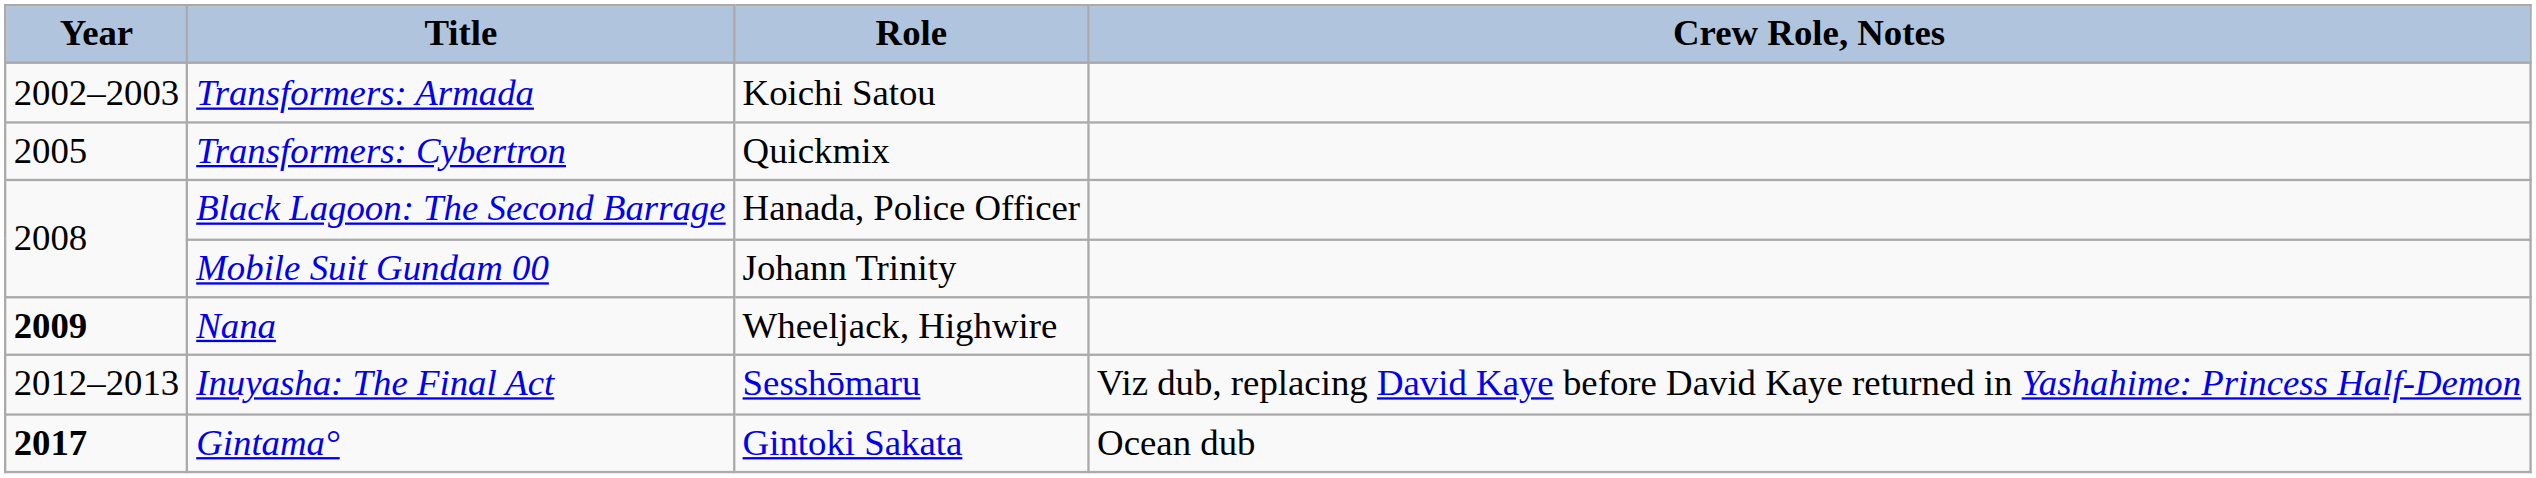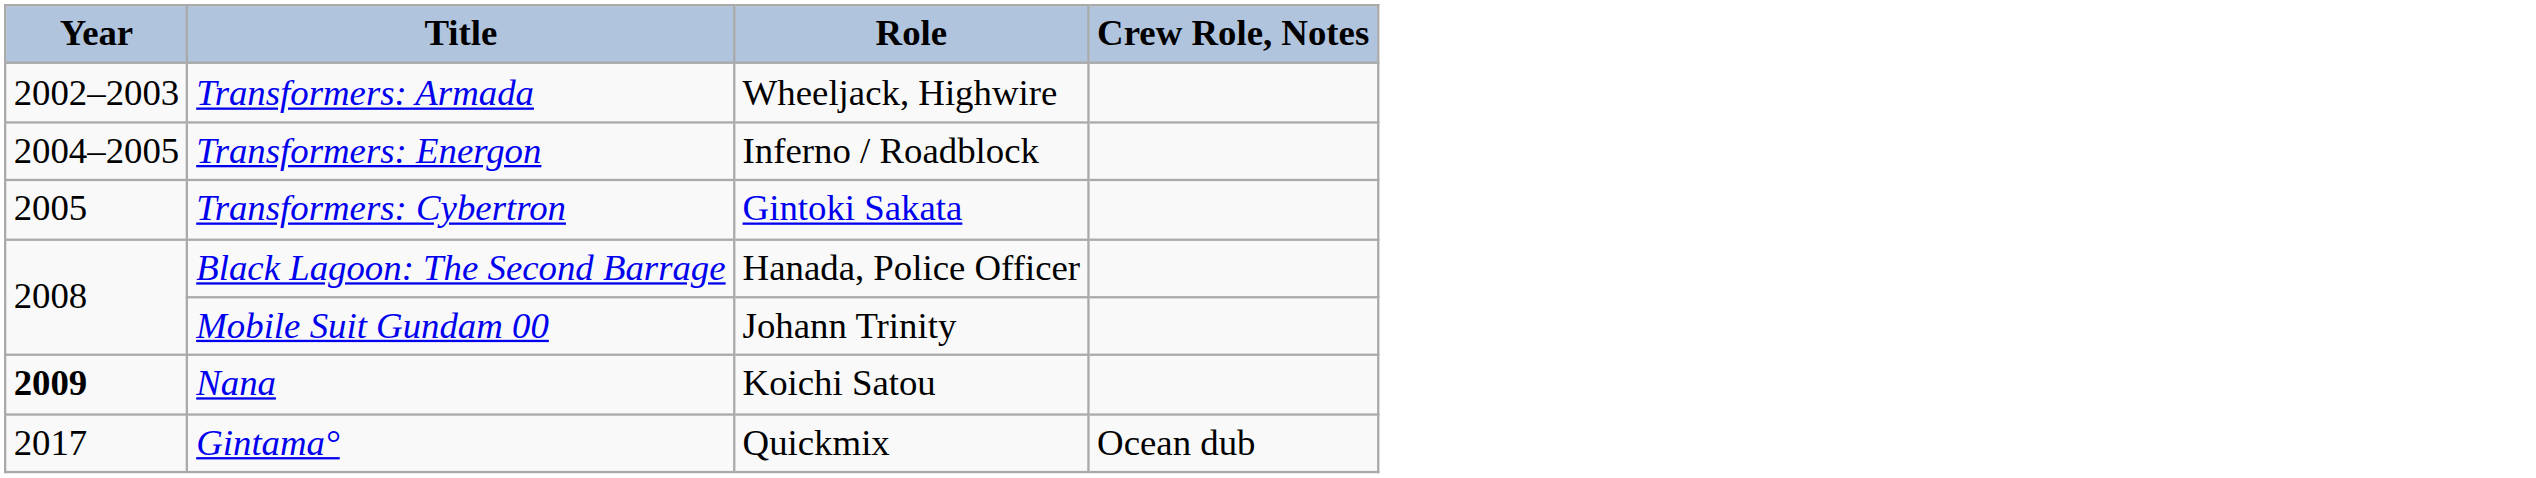Transformers: Armada | Role: Koichi Satou -> Wheeljack, Highwire
+ row: 2004–2005 | Transformers: Energon | Inferno / Roadblock
Transformers: Cybertron | Role: Quickmix -> Gintoki Sakata
Nana | Role: Wheeljack, Highwire -> Koichi Satou
- row: 2012–2013 | Inuyasha: The Final Act | Sesshōmaru | Viz dub, replacing David Kaye before David Kaye returned in Yashahime: Princess Half-Demon
Gintama° | Year: bold -> normal
Gintama° | Role: Gintoki Sakata -> Quickmix
